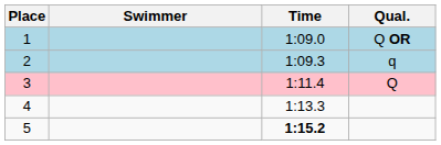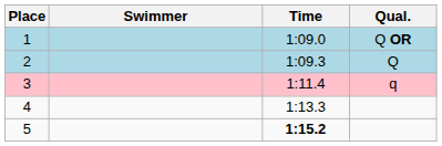2 | Qual.: q -> Q
3 | Qual.: Q -> q
